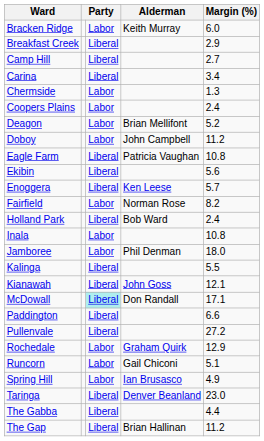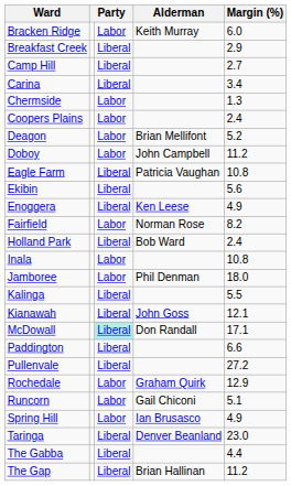Enoggera | Margin (%): 5.7 -> 4.9
